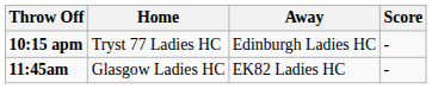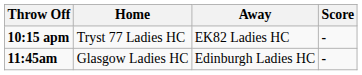10:15 apm | Away: Edinburgh Ladies HC -> EK82 Ladies HC
11:45am | Away: EK82 Ladies HC -> Edinburgh Ladies HC
